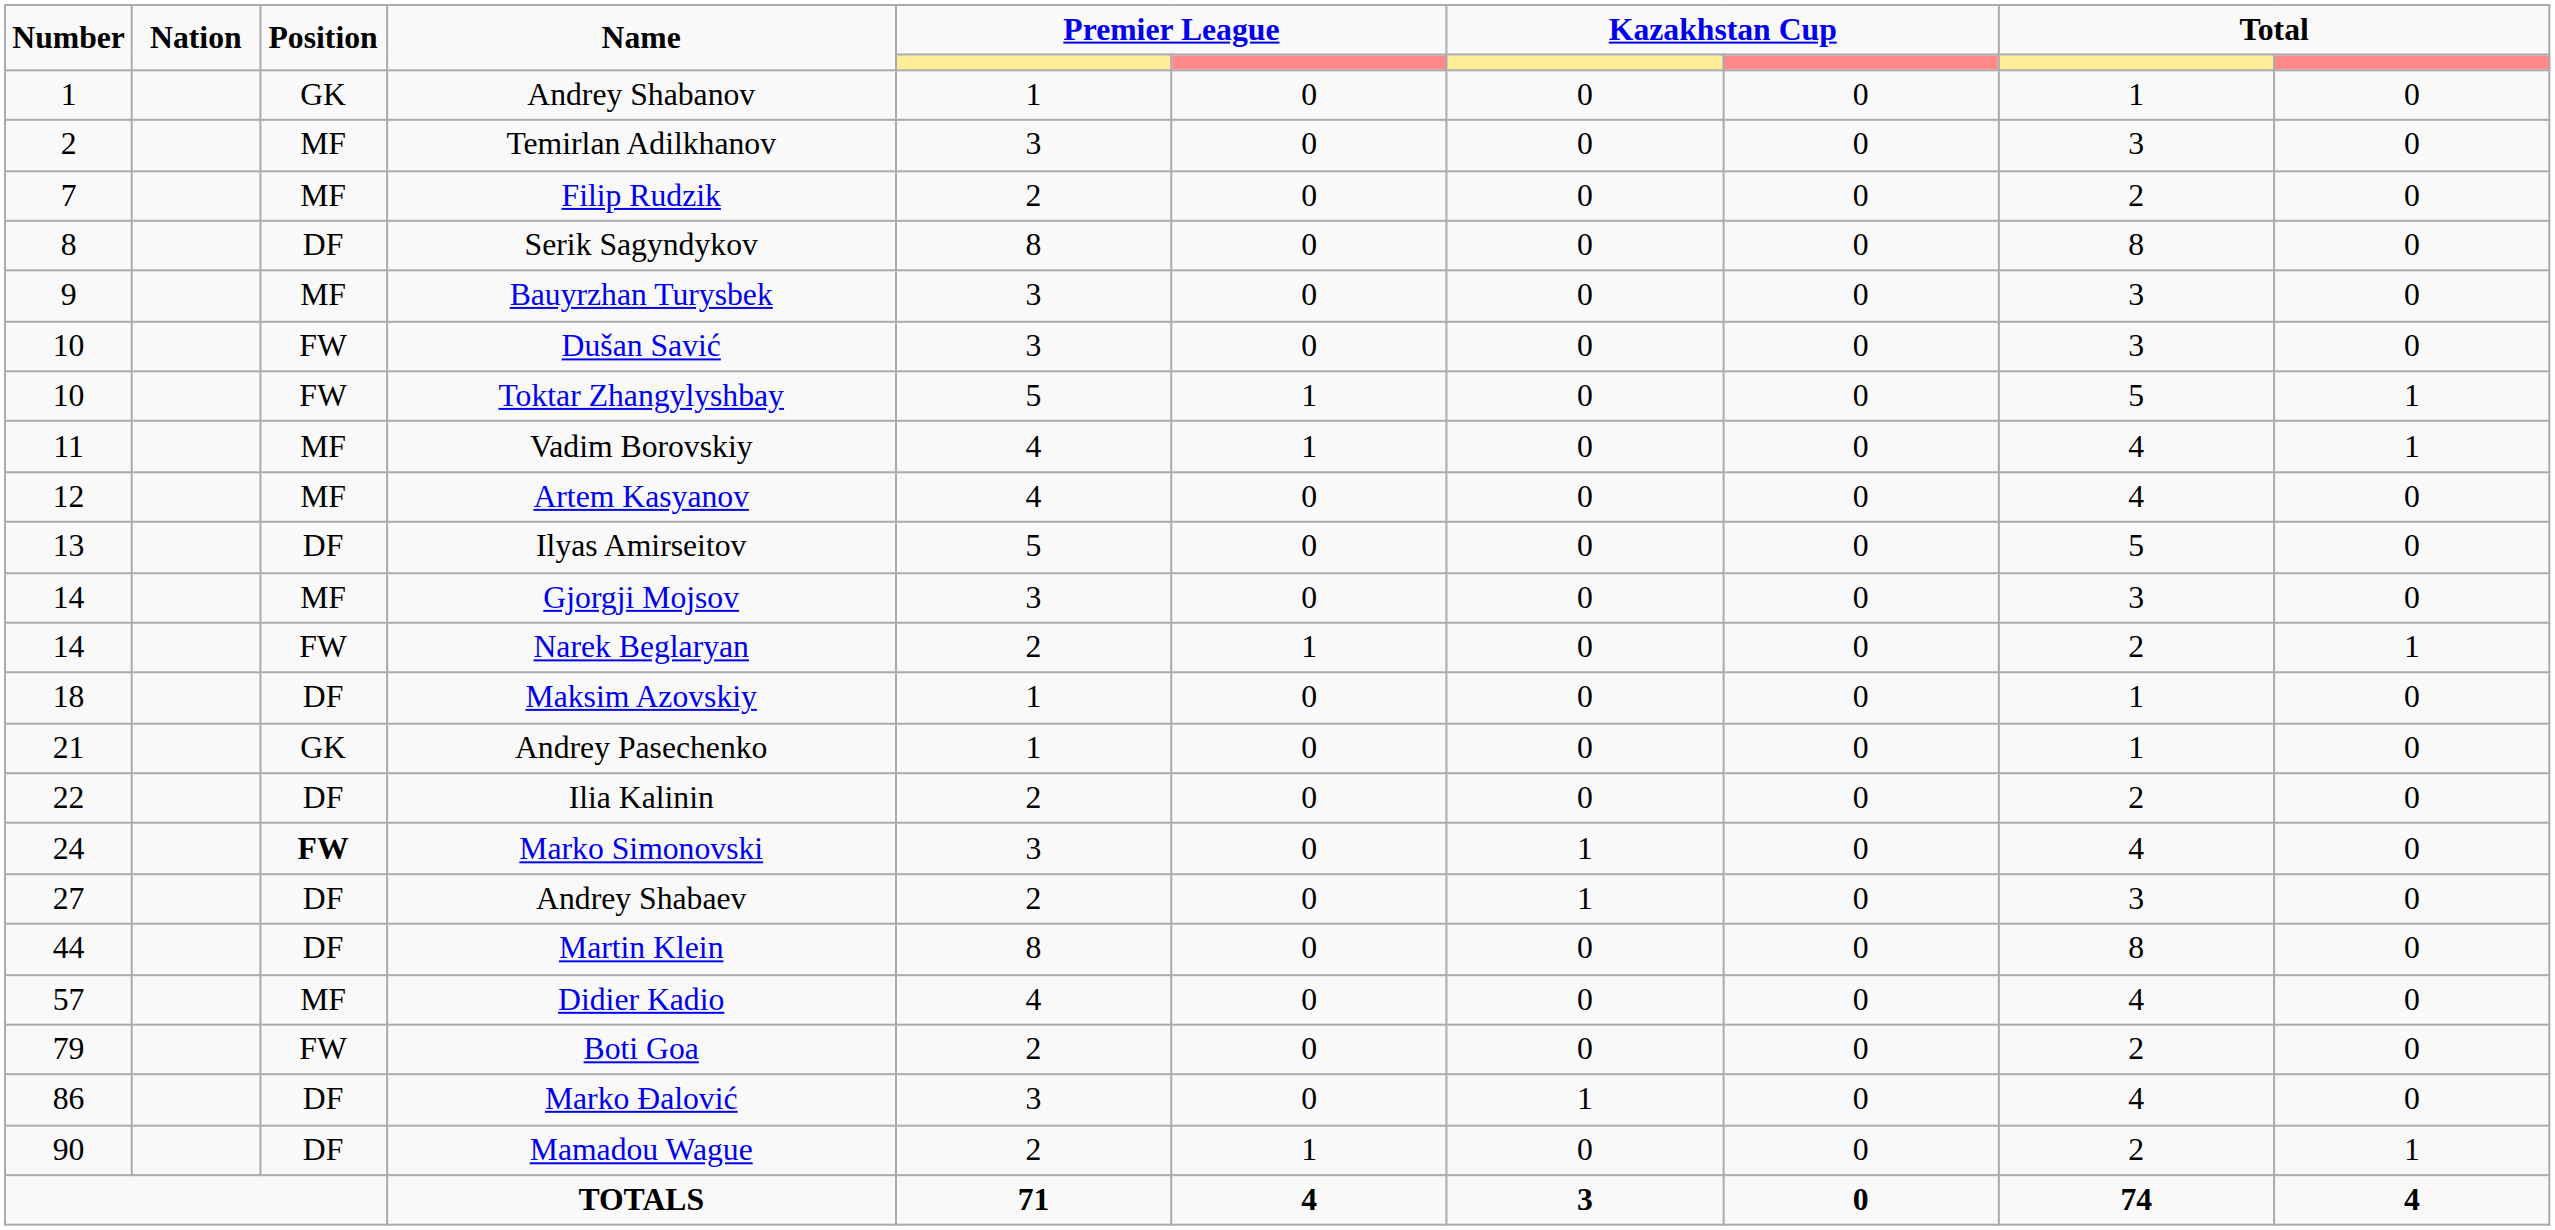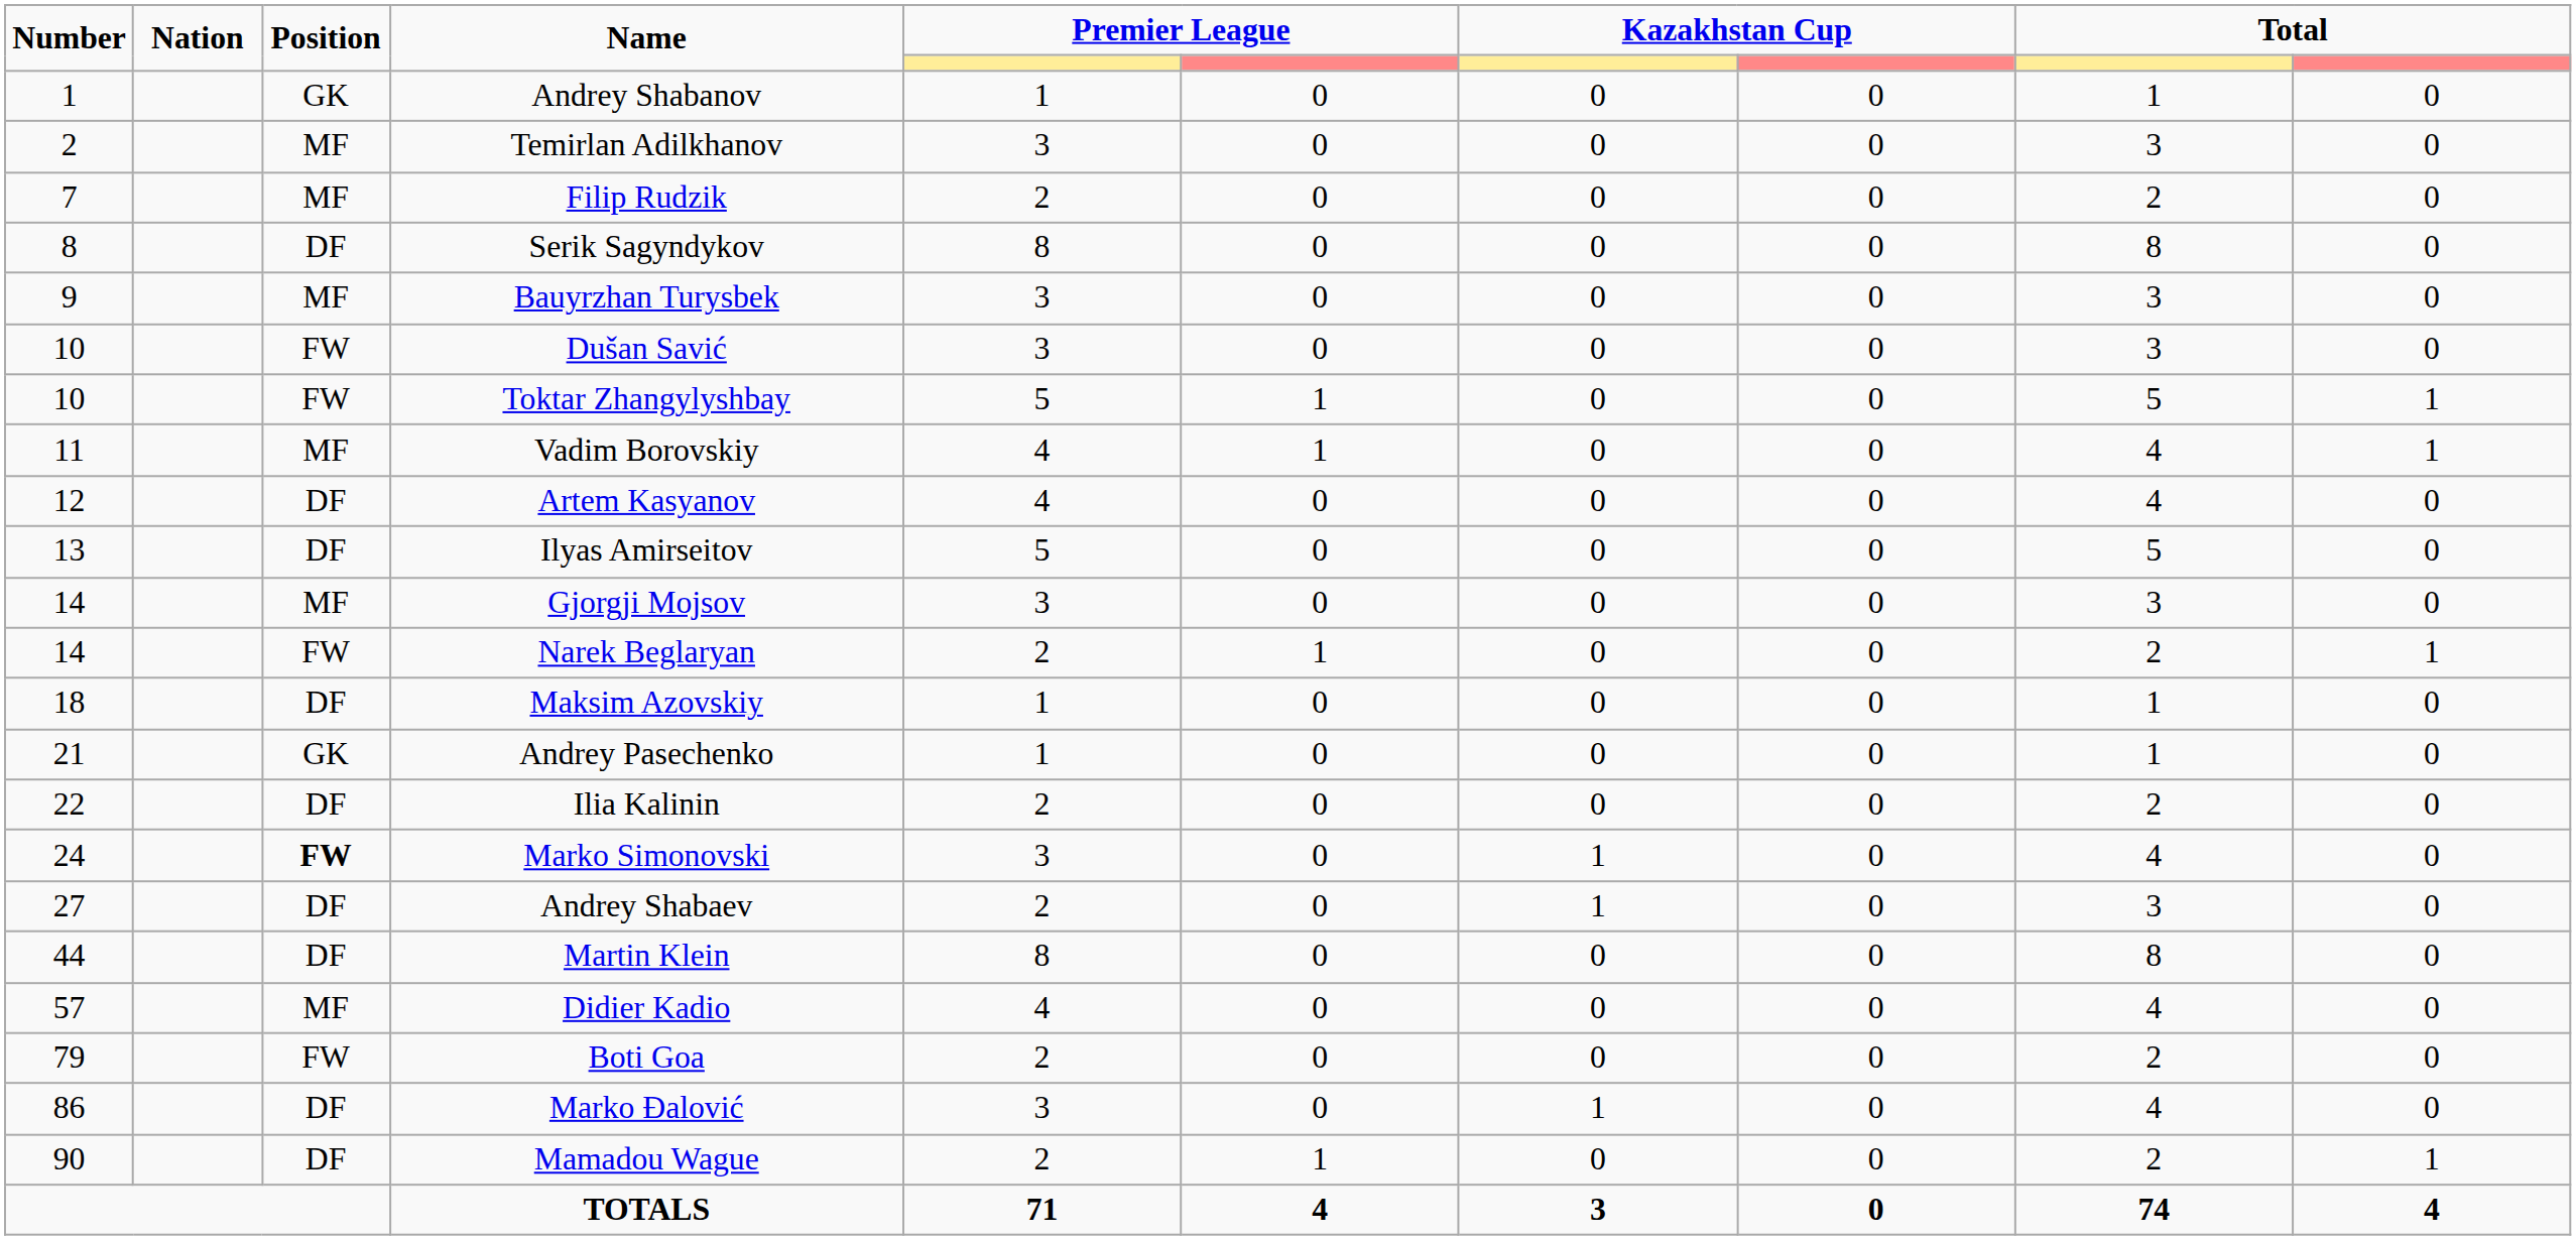Artem Kasyanov | Position: MF -> DF
